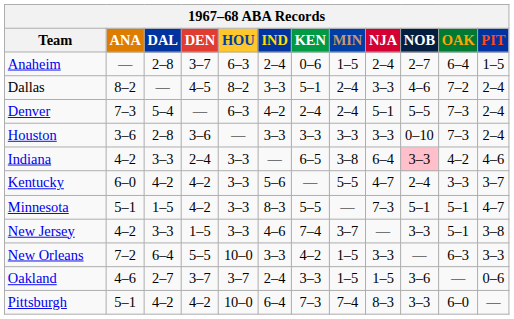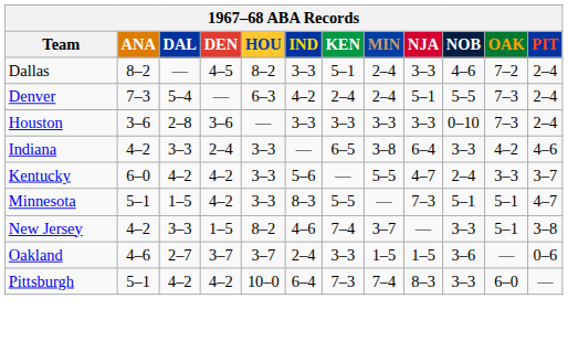- row: Anaheim | — | 2–8 | 3–7 | 6–3 | 2–4 | 0–6 | 1–5 | 2–4 | 2–7 | 6–4 | 1–5
Indiana | NOB: pink background -> no background
New Jersey | HOU: 3–3 -> 8–2
- row: New Orleans | 7–2 | 6–4 | 5–5 | 10–0 | 3–3 | 4–2 | 1–5 | 3–3 | — | 6–3 | 3–3
